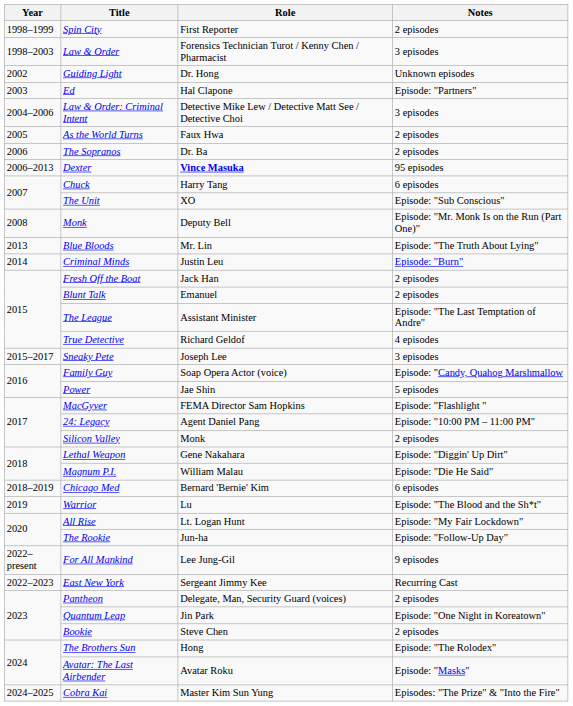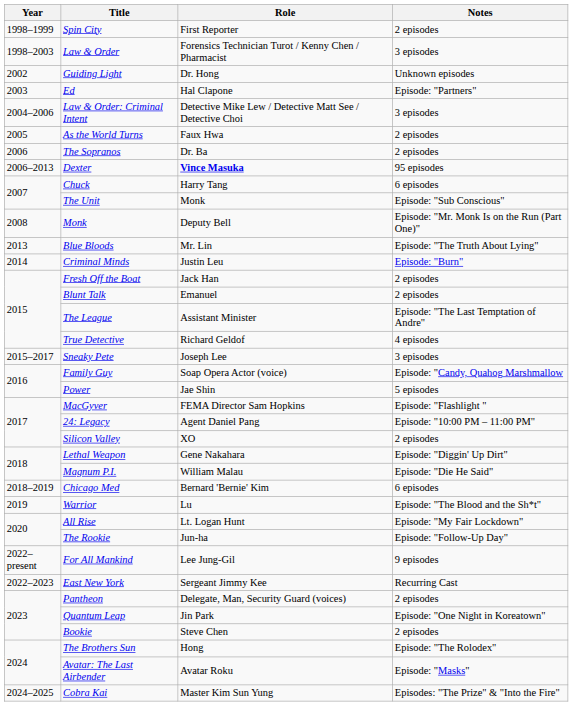The Unit | Role: XO -> Monk
Silicon Valley | Role: Monk -> XO
